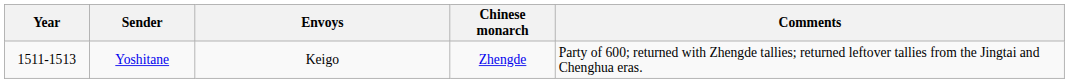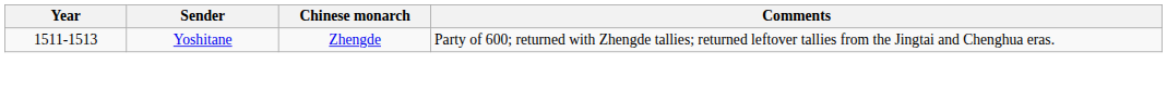- column: Envoys | Keigo
